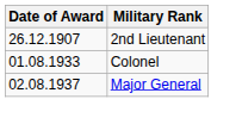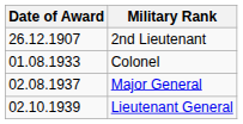+ row: 02.10.1939 | Lieutenant General
